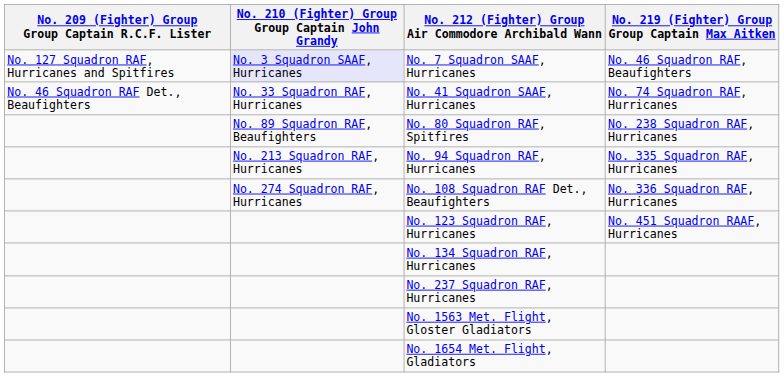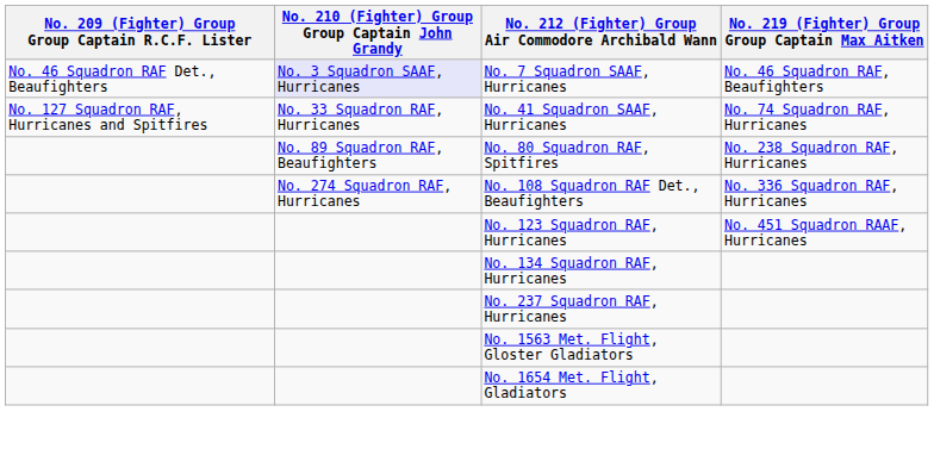No. 7 Squadron SAAF, Hurricanes | No. 209 (Fighter) Group Group Captain R.C.F. Lister: No. 127 Squadron RAF, Hurricanes and Spitfires -> No. 46 Squadron RAF Det., Beaufighters
No. 41 Squadron SAAF, Hurricanes | No. 209 (Fighter) Group Group Captain R.C.F. Lister: No. 46 Squadron RAF Det., Beaufighters -> No. 127 Squadron RAF, Hurricanes and Spitfires
- row: No. 213 Squadron RAF, Hurricanes | No. 94 Squadron RAF, Hurricanes | No. 335 Squadron RAF, Hurricanes
